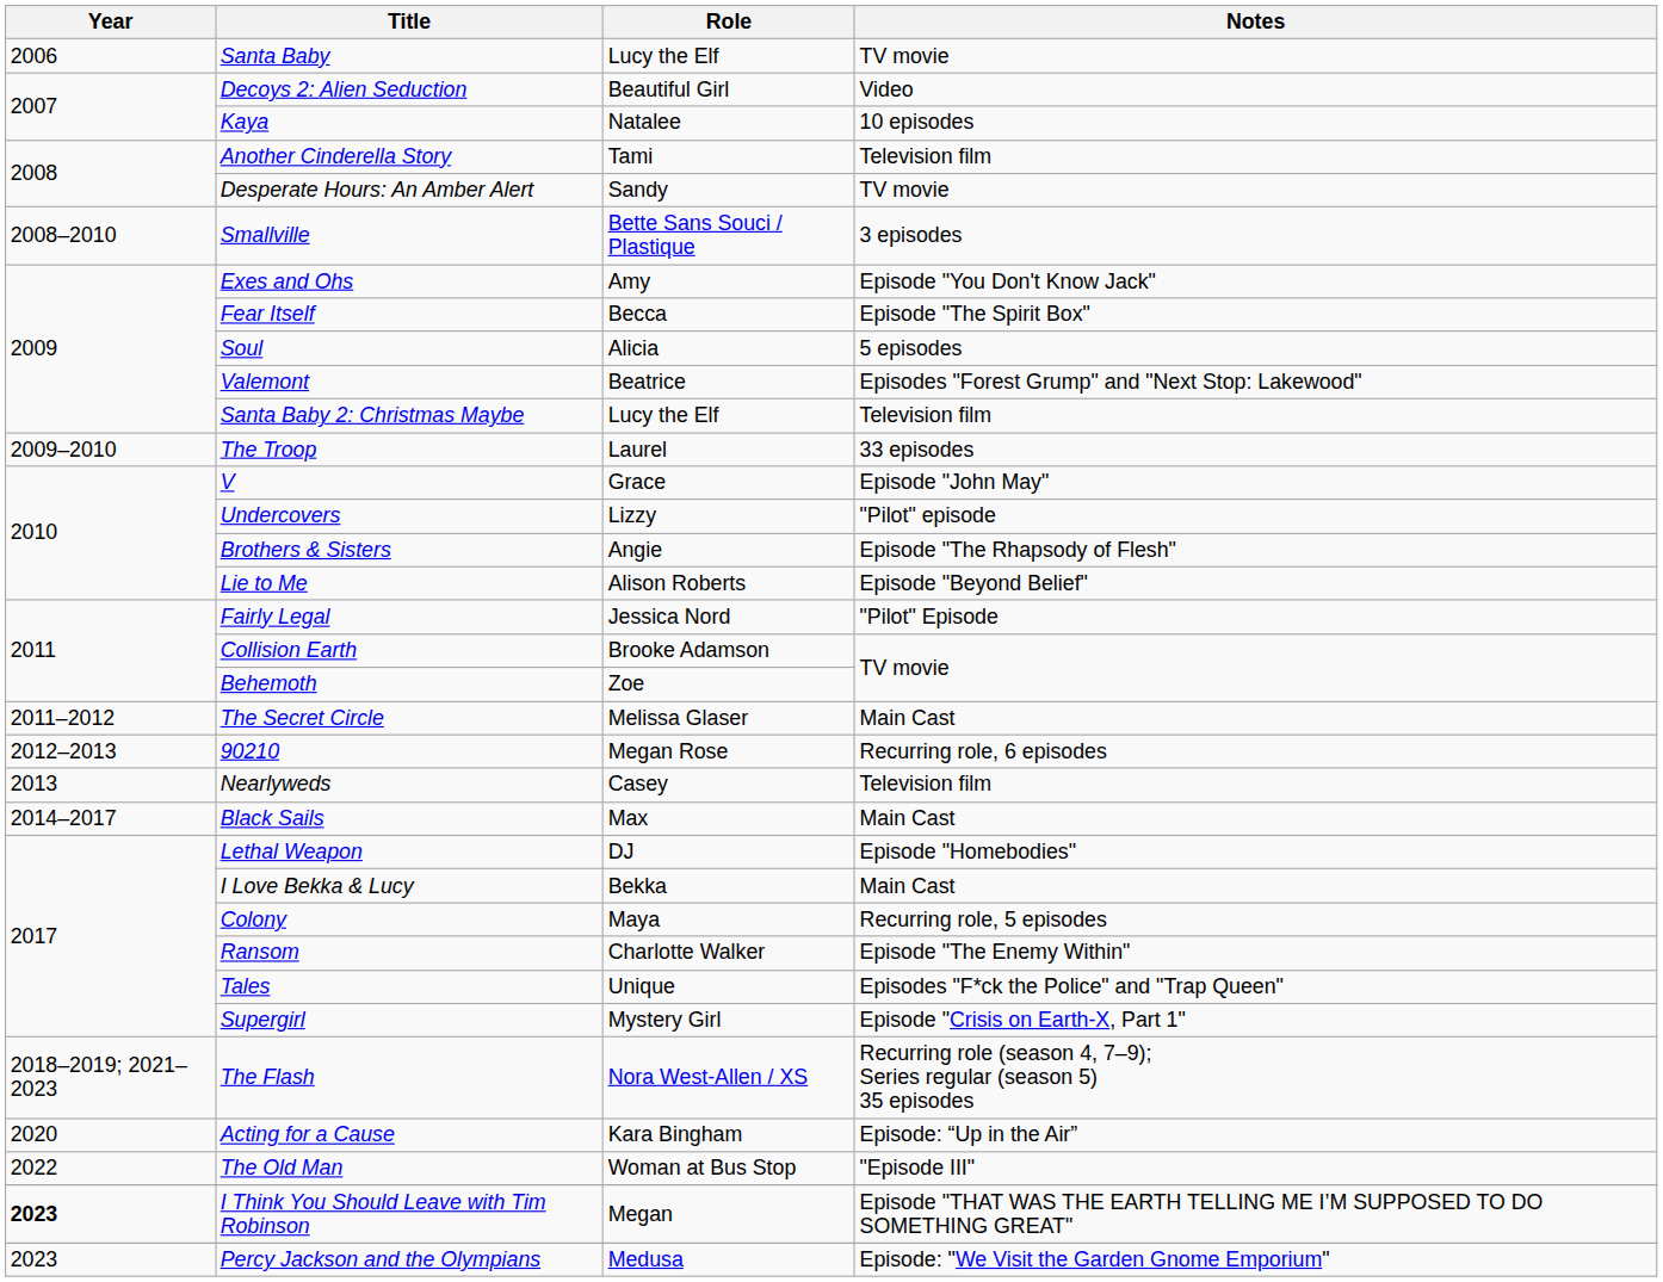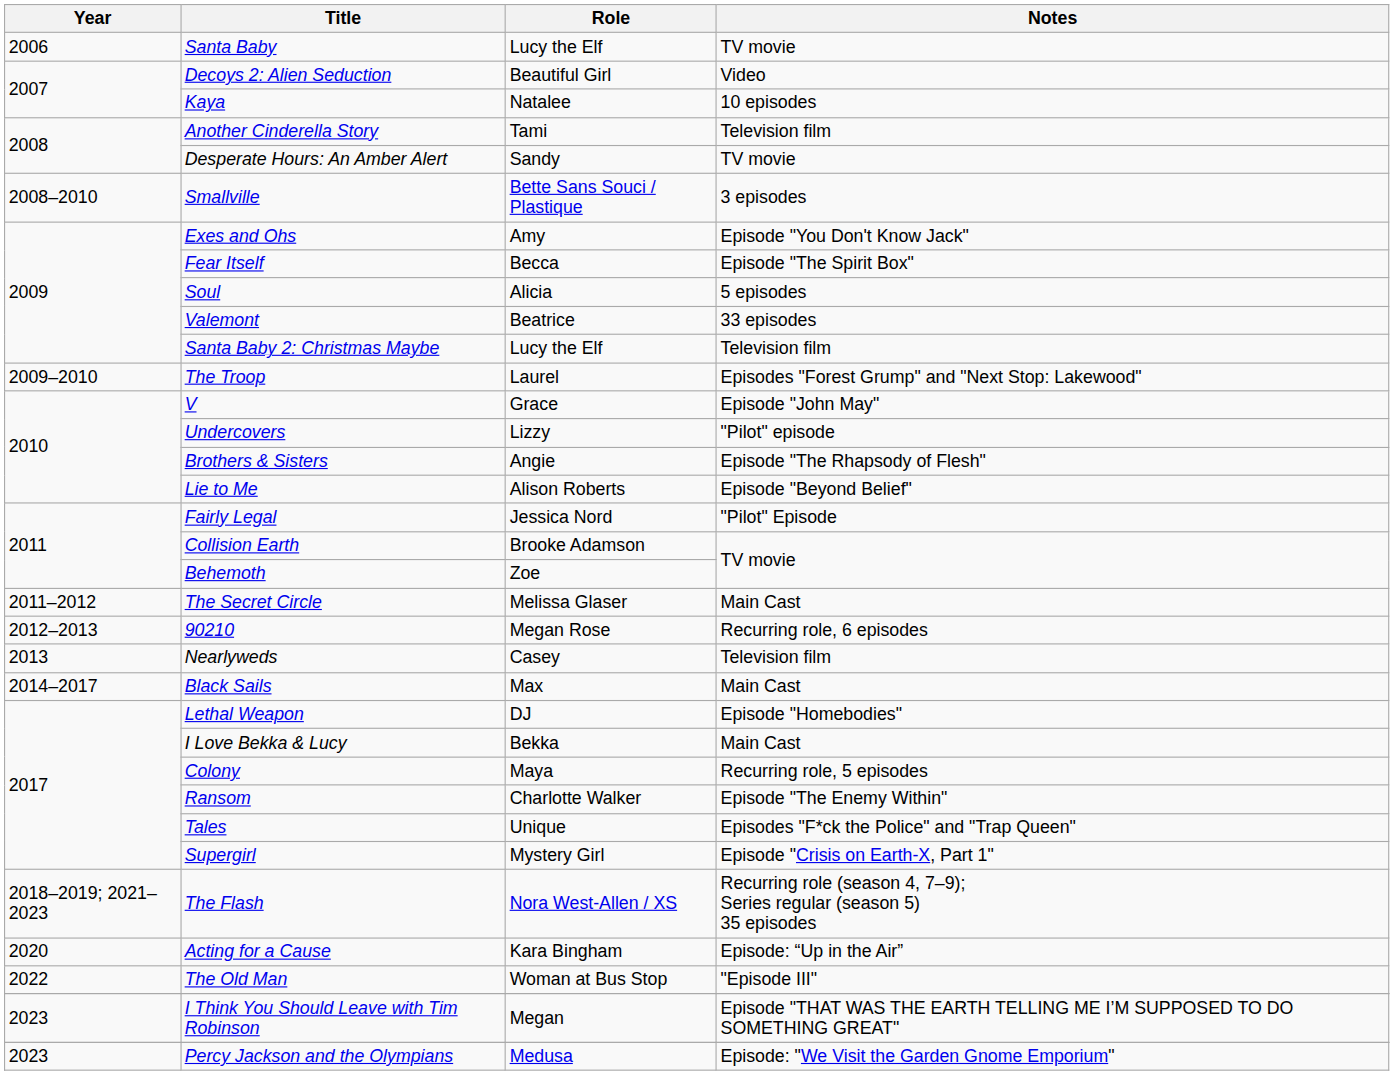Valemont | Notes: Episodes "Forest Grump" and "Next Stop: Lakewood" -> 33 episodes
The Troop | Notes: 33 episodes -> Episodes "Forest Grump" and "Next Stop: Lakewood"
I Think You Should Leave with Tim Robinson | Year: bold -> normal
